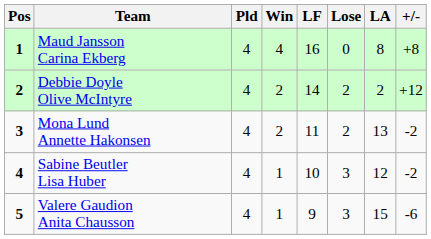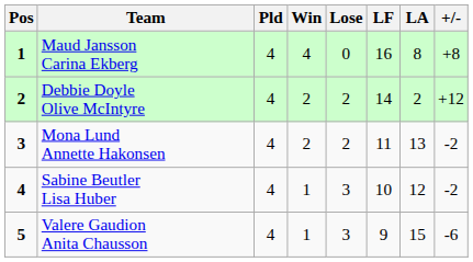columns swapped: Lose <-> LF
